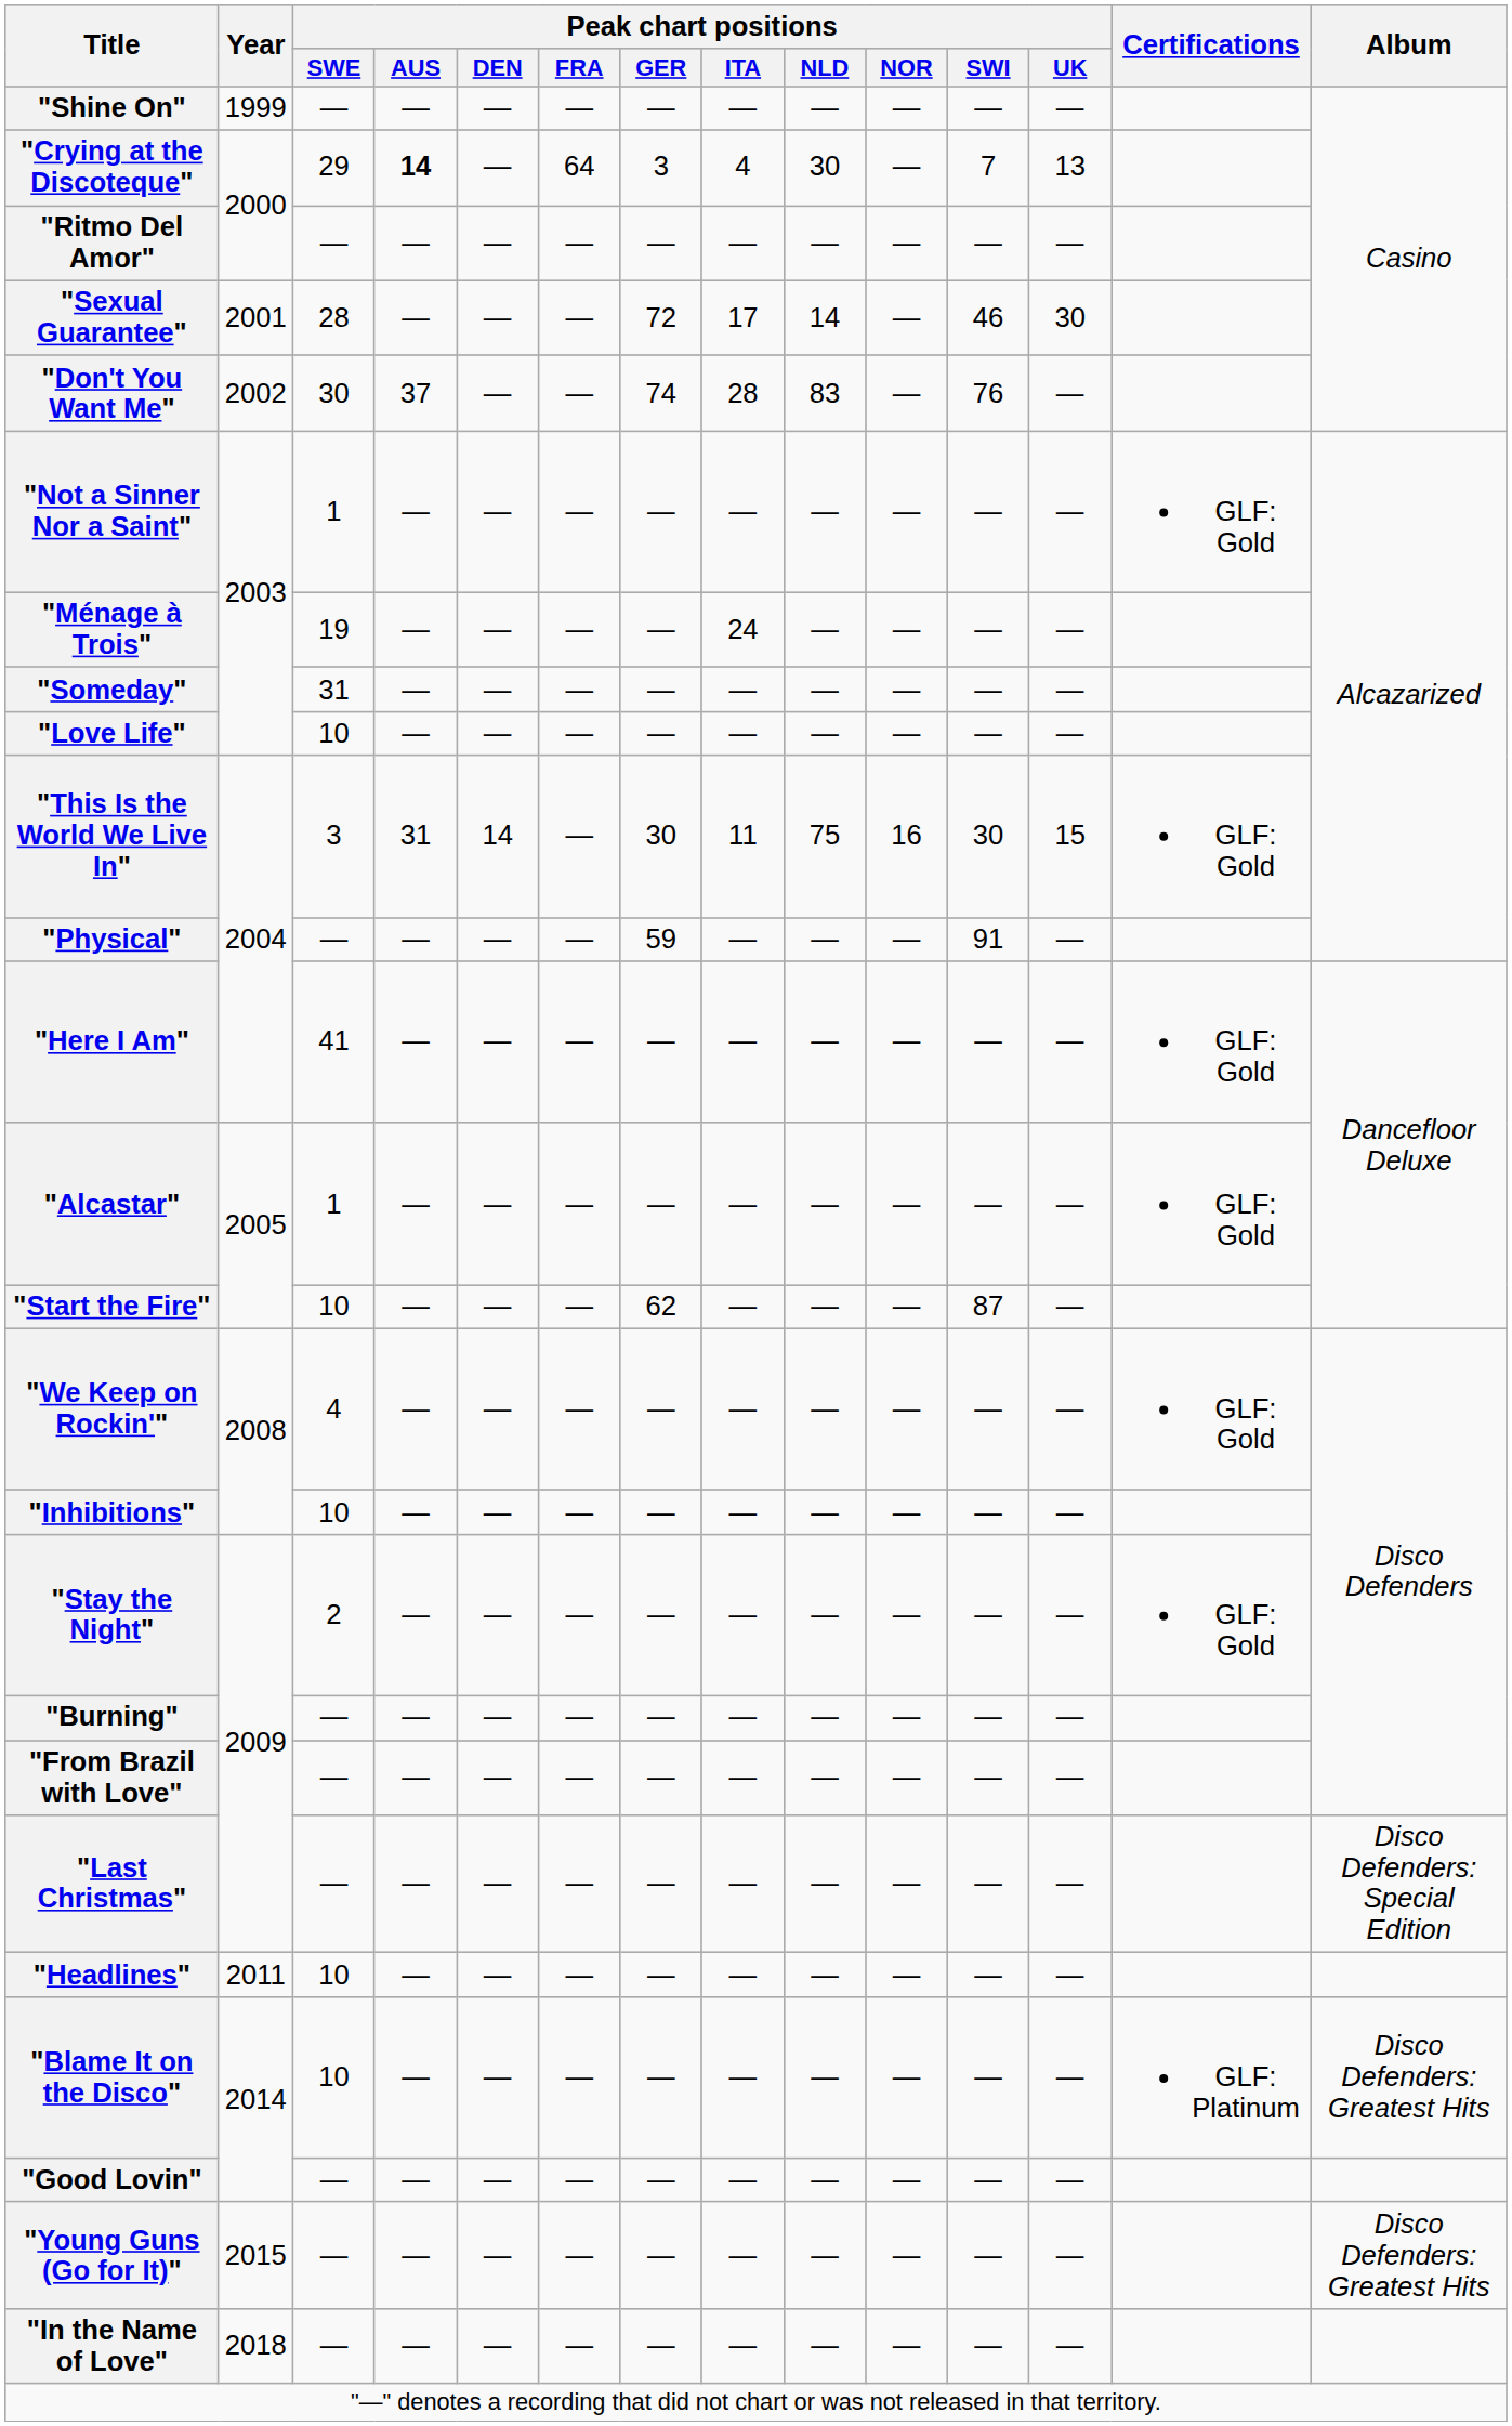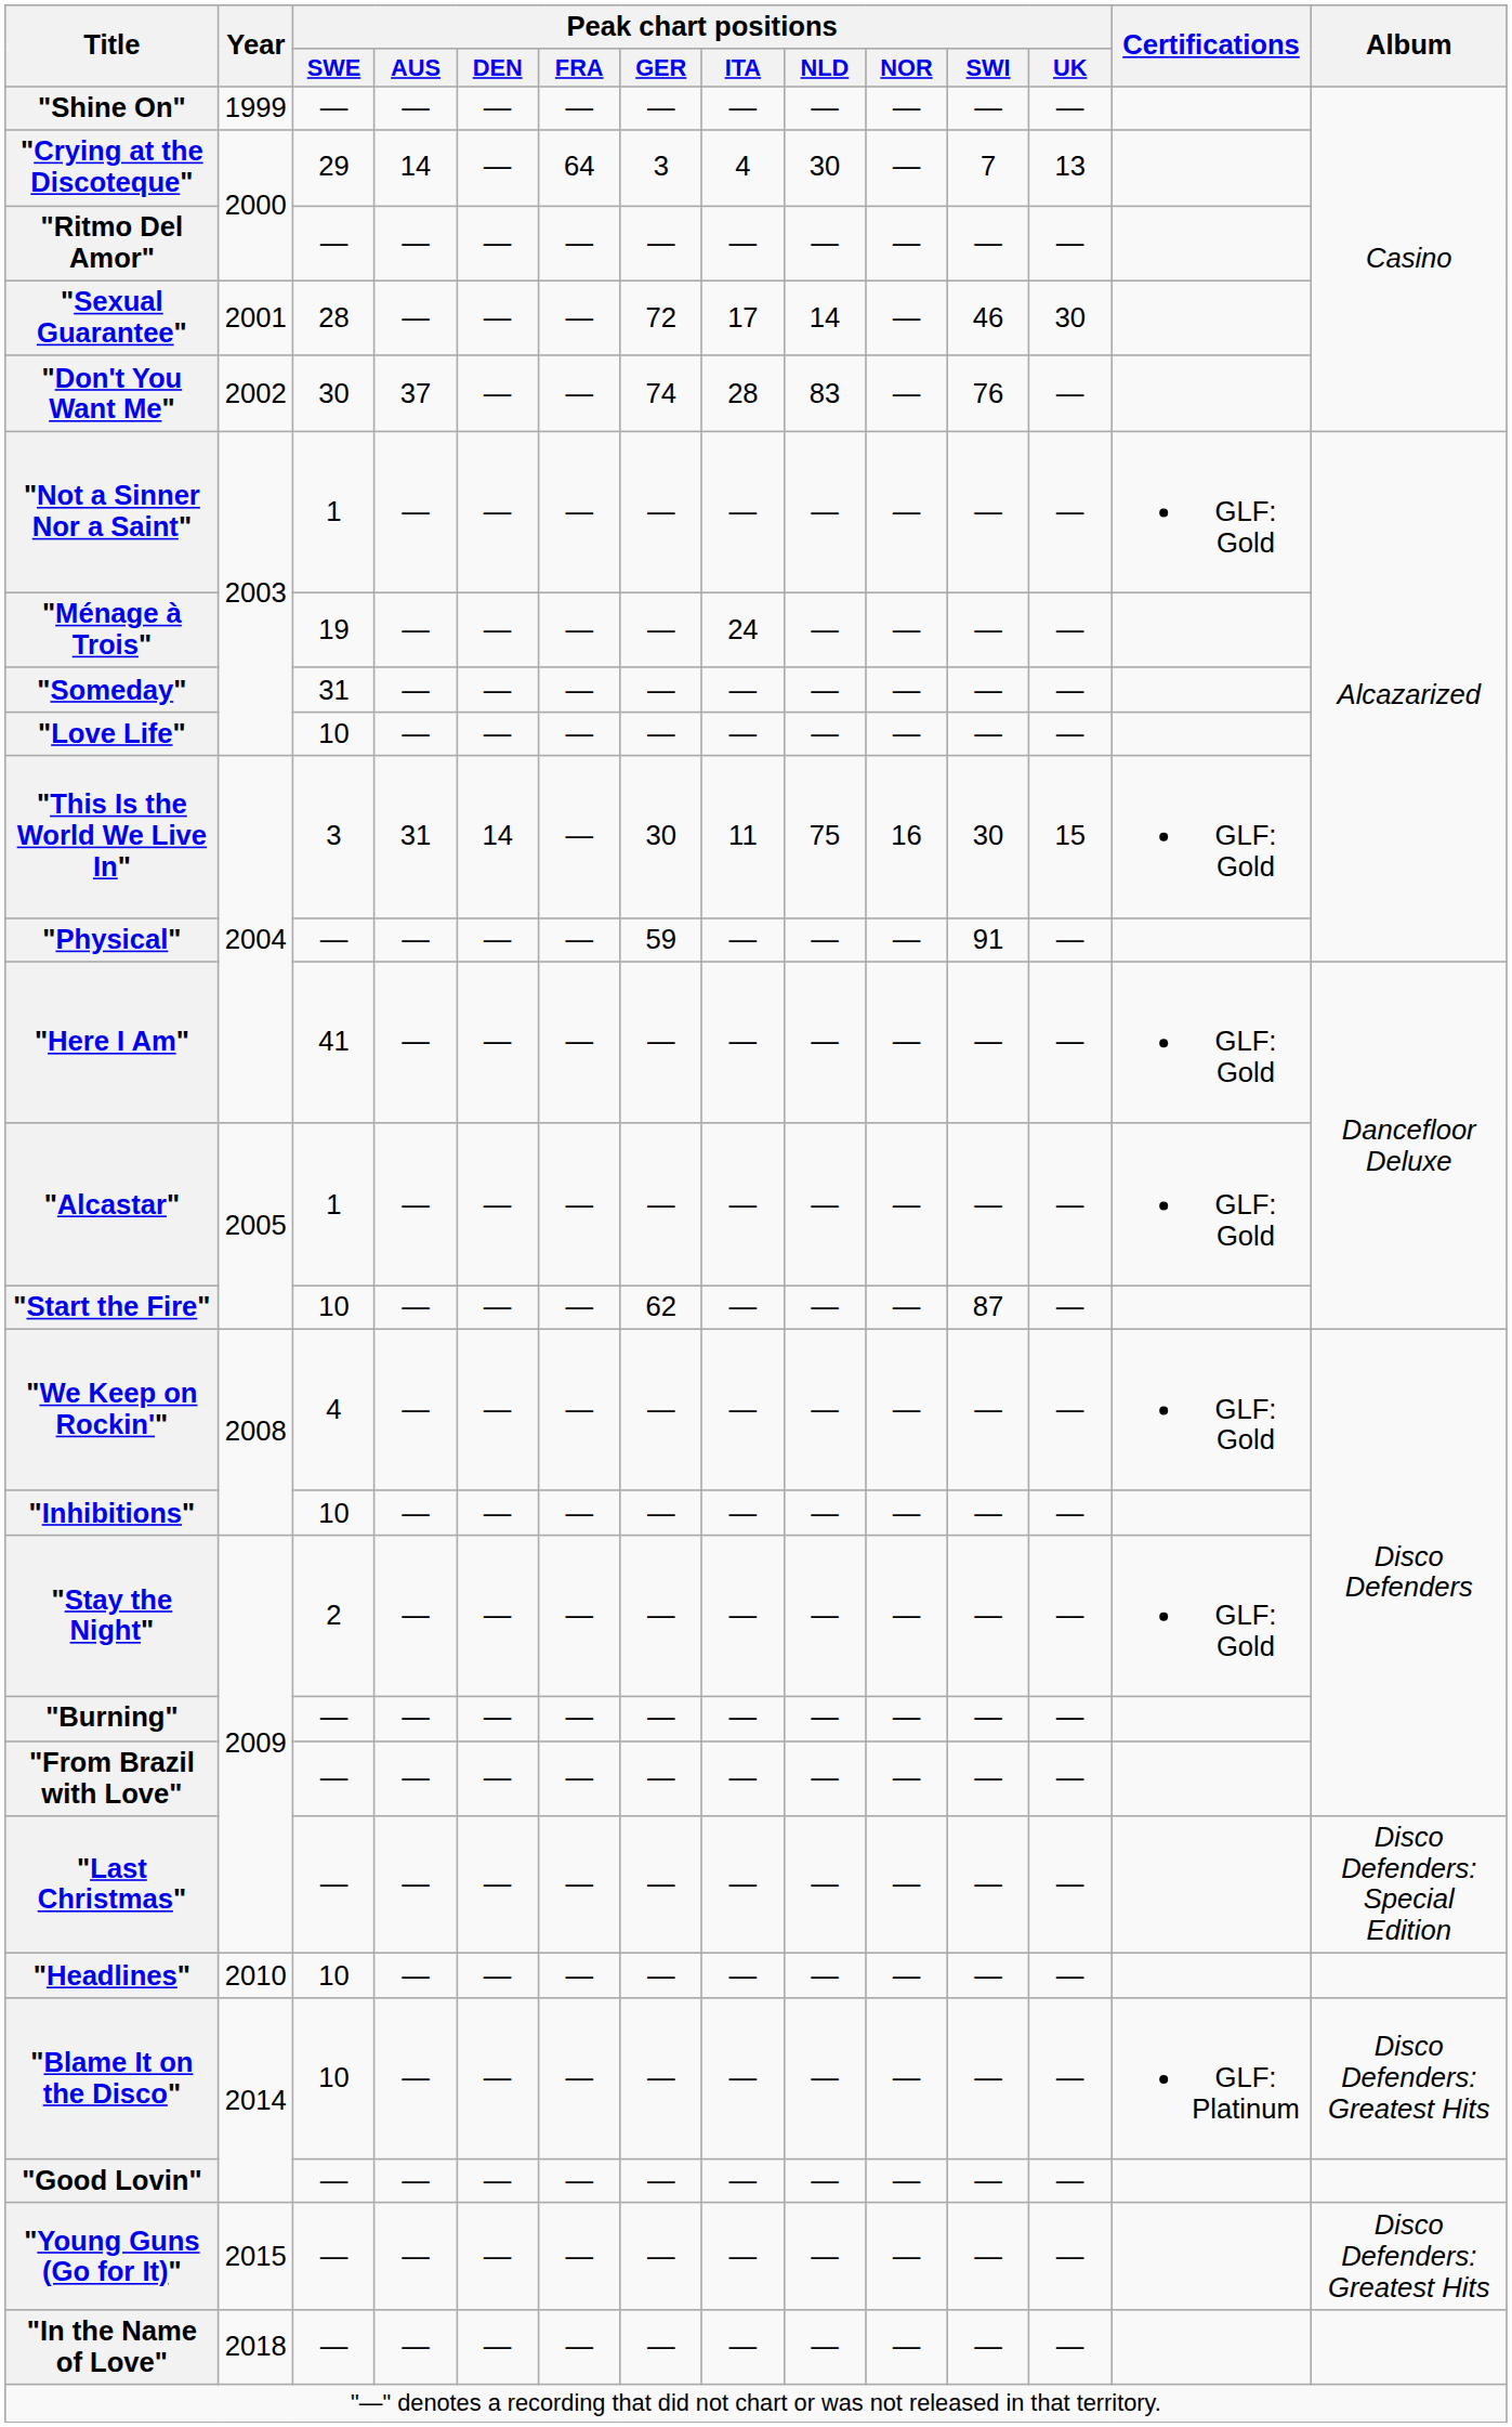"Crying at the Discoteque" | Peak chart positions / AUS: bold -> normal
"Headlines" | Year: 2011 -> 2010
